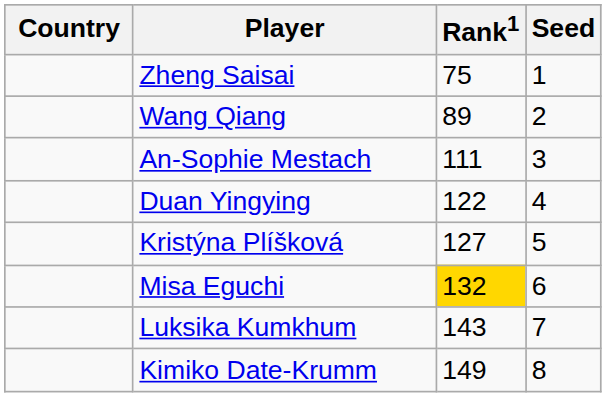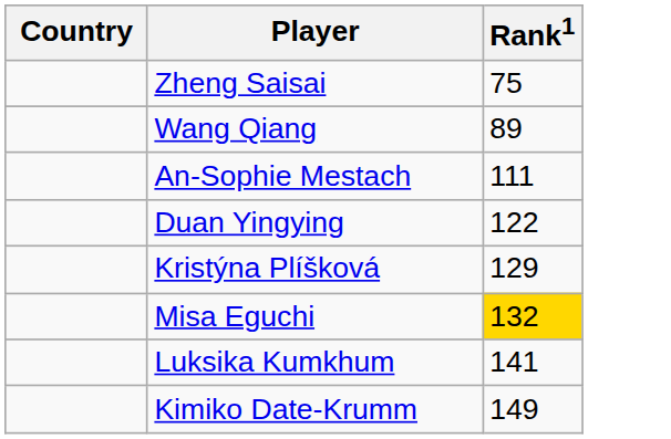- column: Seed | 1 | 2 | 3 | 4 | 5 | 6 | 7 | 8
Kristýna Plíšková | Rank1: 127 -> 129
Luksika Kumkhum | Rank1: 143 -> 141
